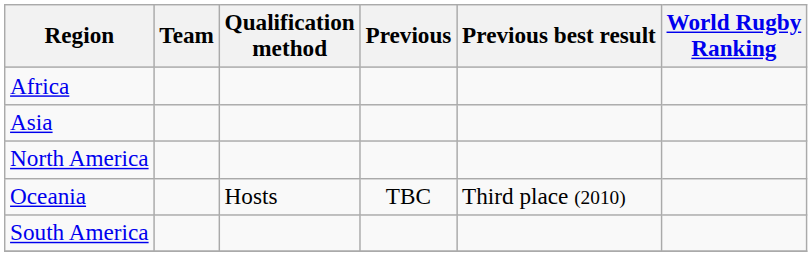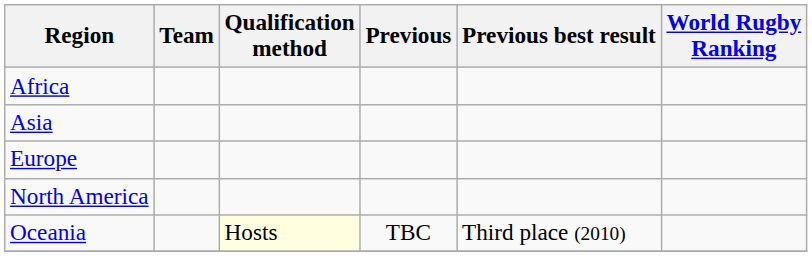+ row: Europe
Oceania | Qualification method: no background -> lightyellow background
- row: South America
